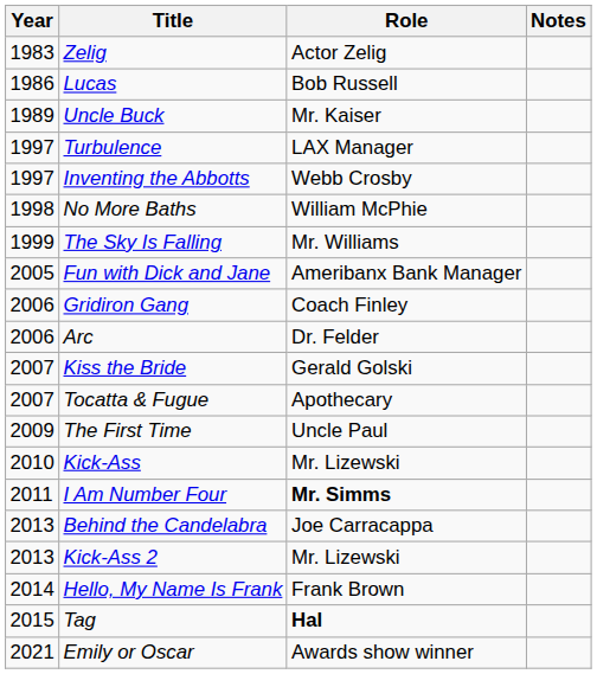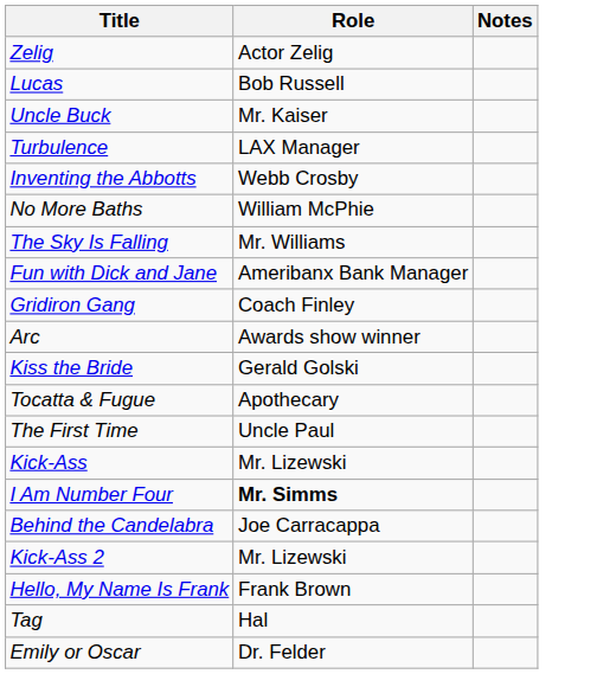- column: Year | 1983 | 1986 | 1989 | 1997 | 1997 | 1998 | 1999 | 2005 | 2006 | 2006 | 2007 | 2007 | 2009 | 2010 | 2011 | 2013 | 2013 | 2014 | 2015 | 2021
Arc | Role: Dr. Felder -> Awards show winner
Tag | Role: bold -> normal
Emily or Oscar | Role: Awards show winner -> Dr. Felder
